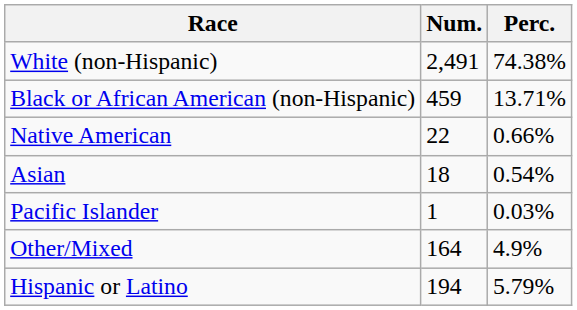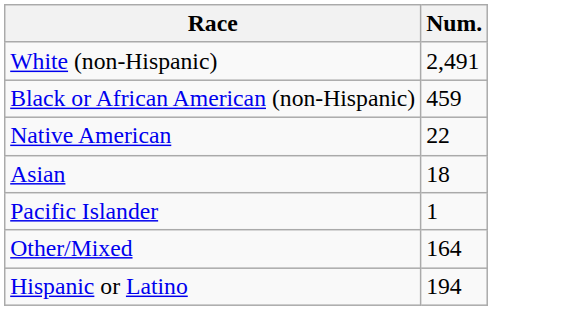- column: Perc. | 74.38% | 13.71% | 0.66% | 0.54% | 0.03% | 4.9% | 5.79%
